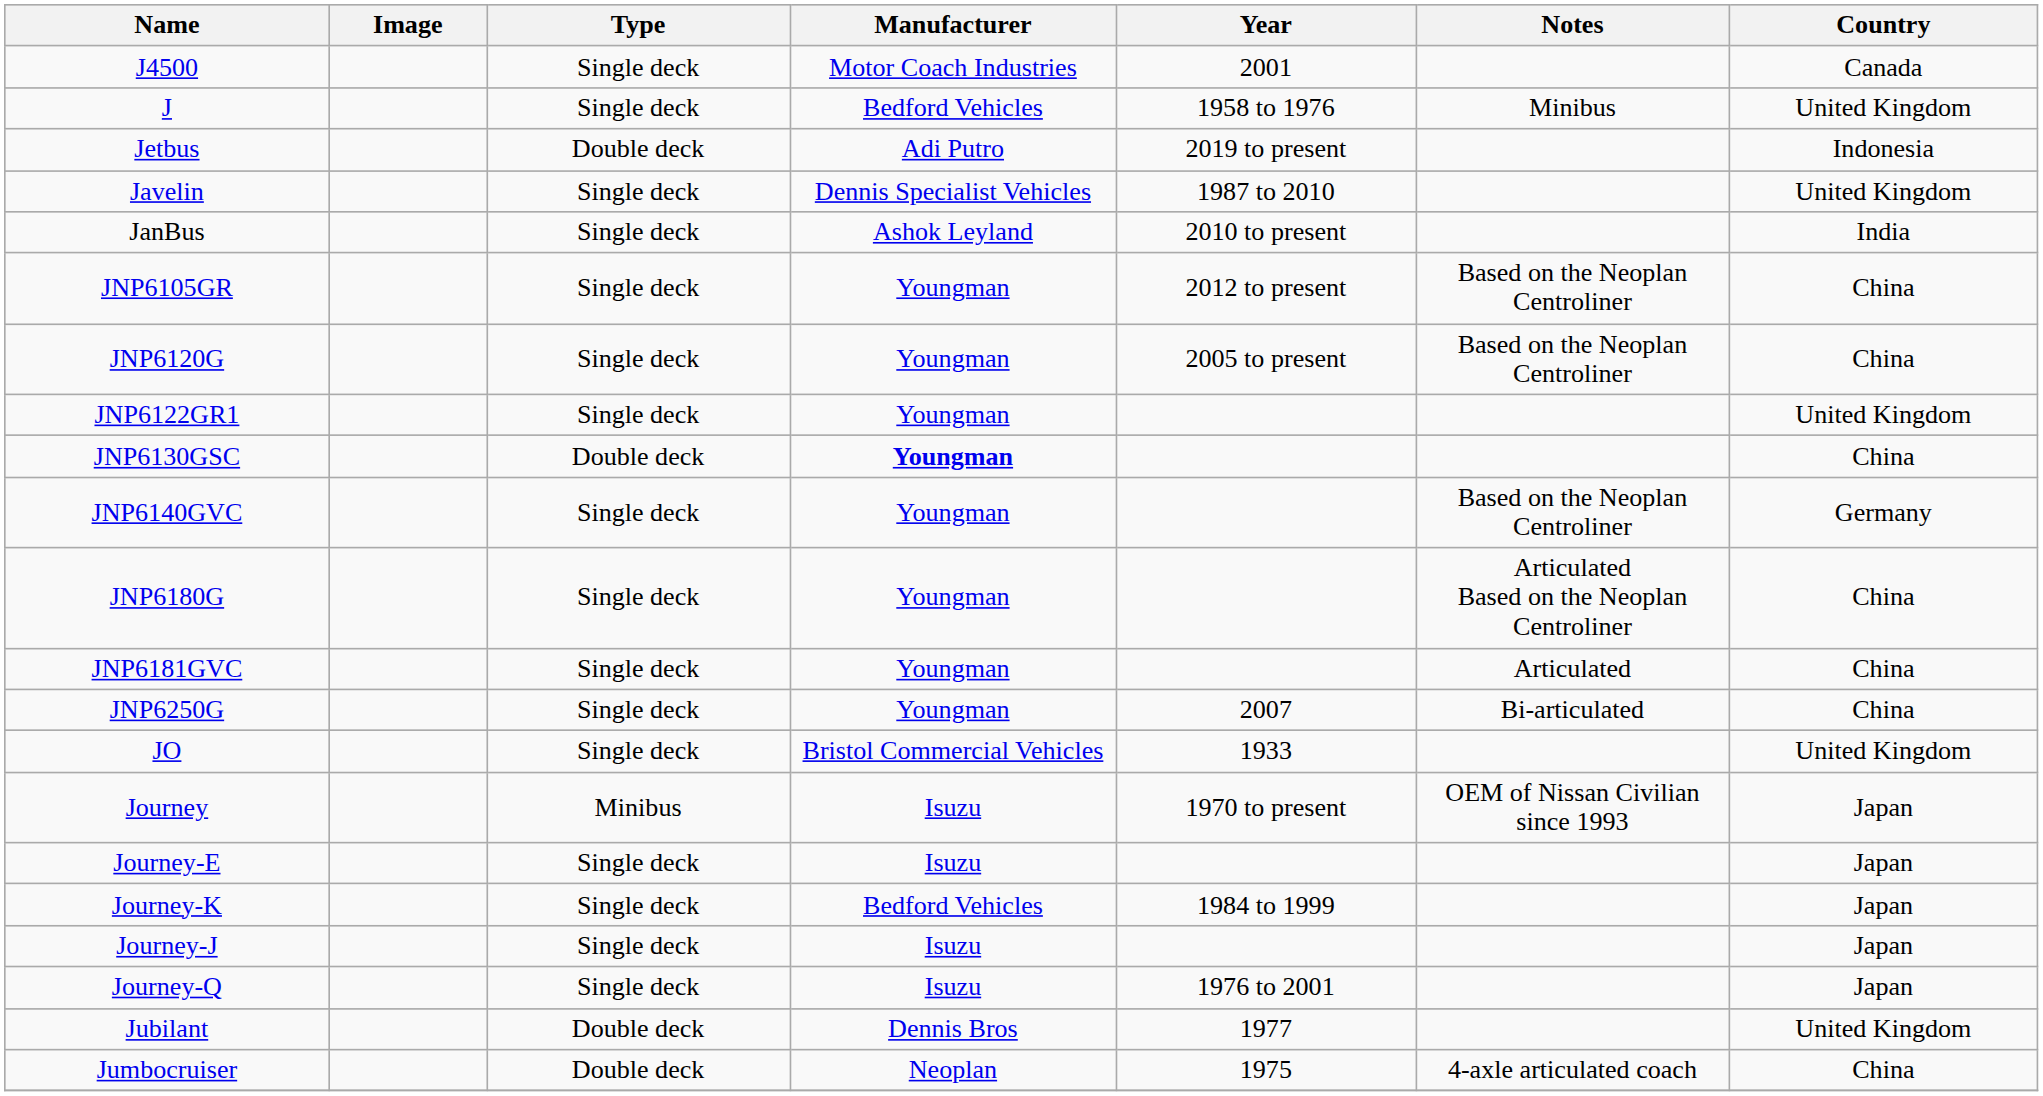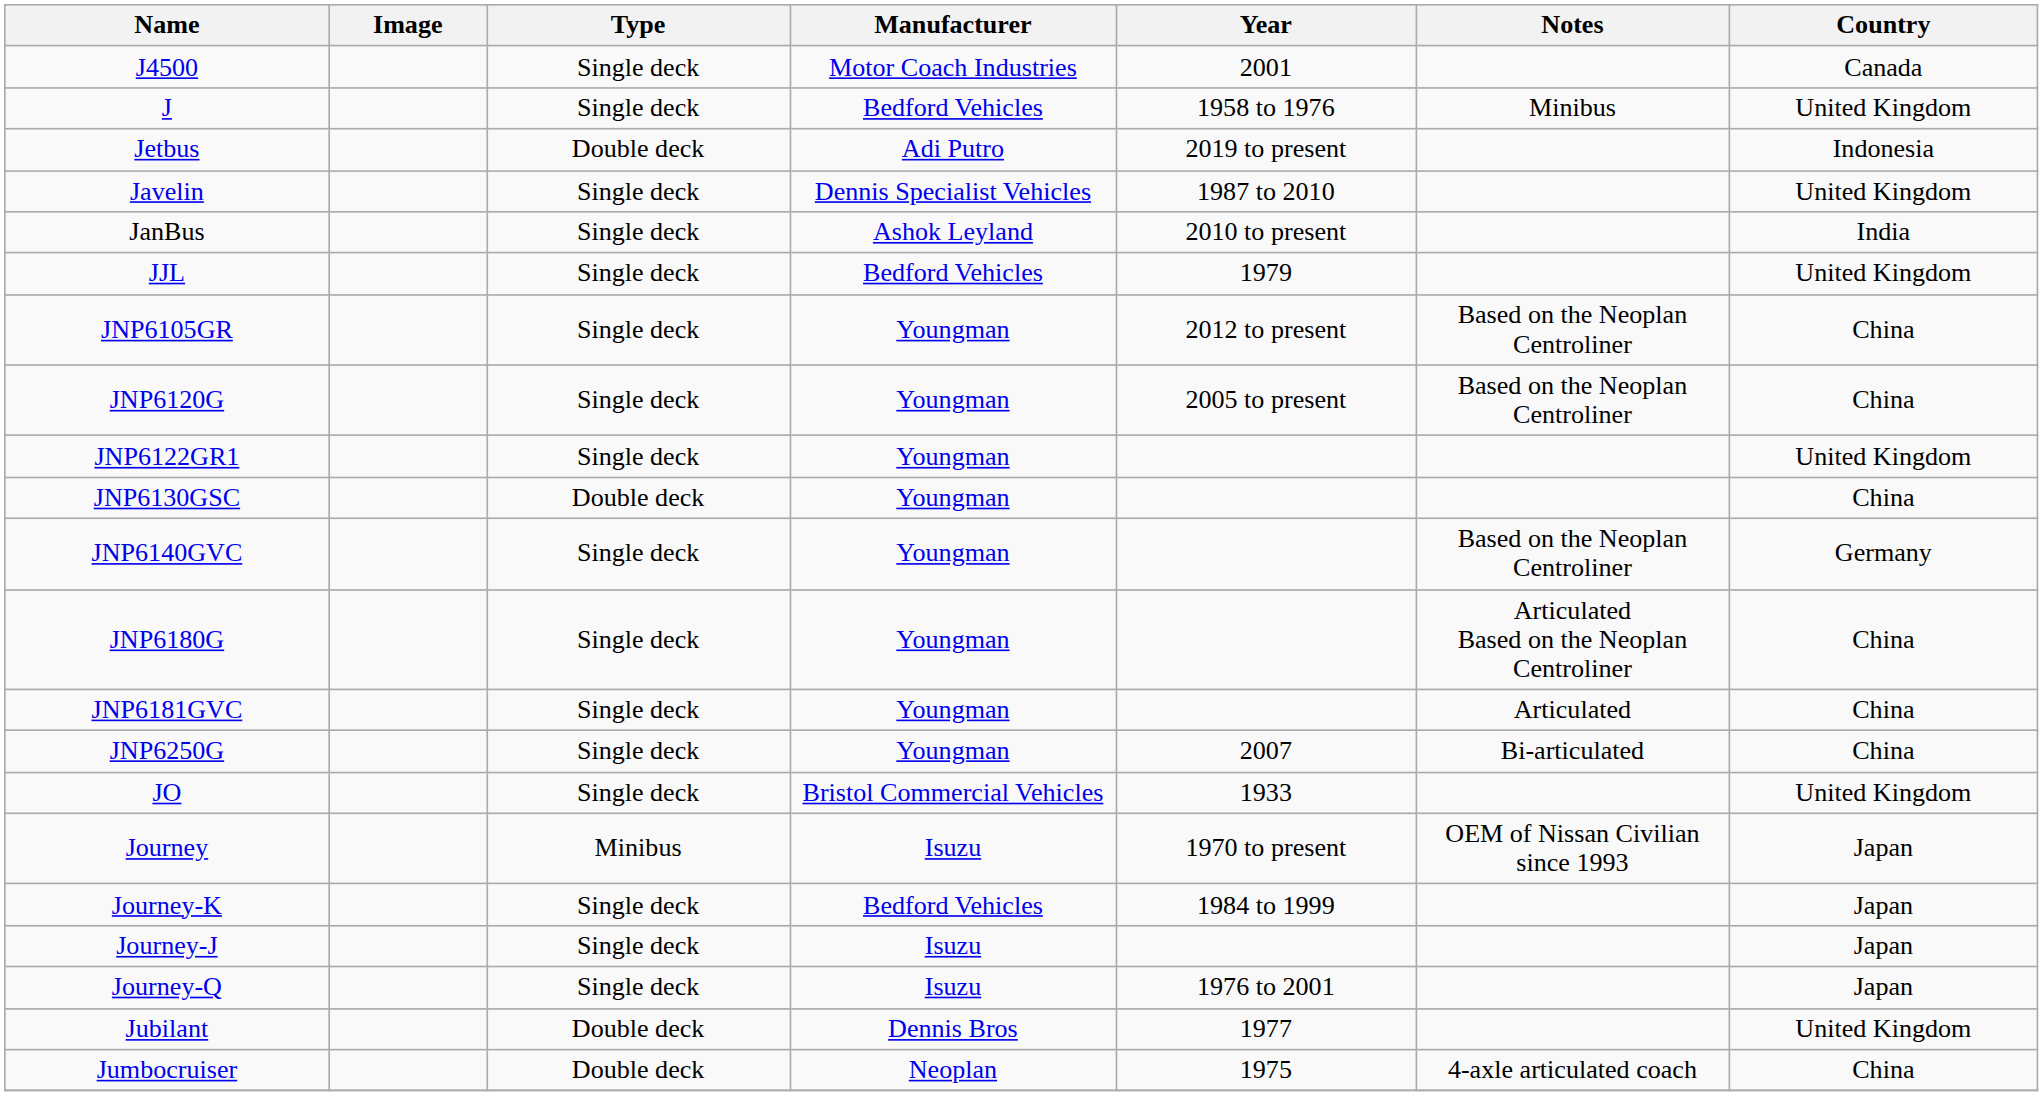+ row: JJL | Single deck | Bedford Vehicles | 1979 | United Kingdom
JNP6130GSC | Manufacturer: bold -> normal
- row: Journey-E | Single deck | Isuzu | Japan
